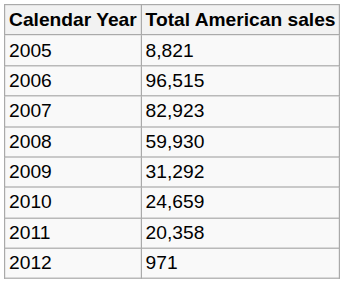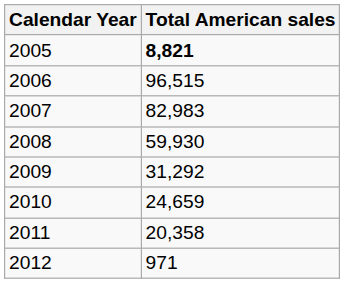2005 | Total American sales: normal -> bold
2007 | Total American sales: 82,923 -> 82,983
